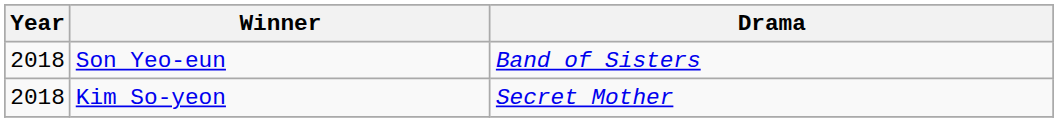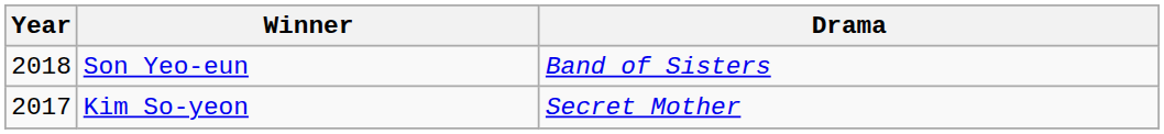Kim So-yeon | Year: 2018 -> 2017
